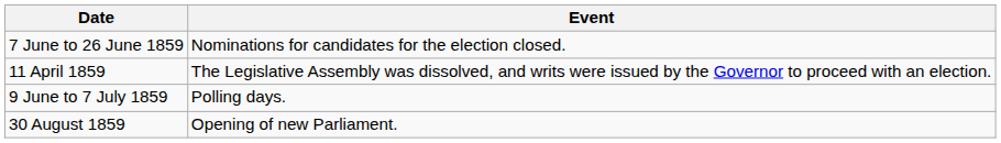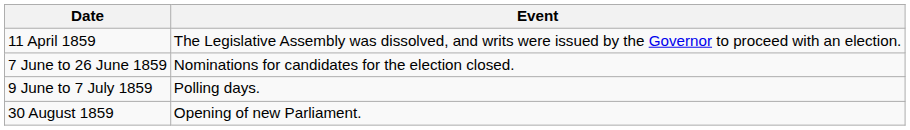rows swapped: 11 April 1859 <-> 7 June to 26 June 1859
